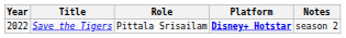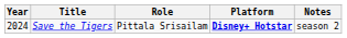Save the Tigers | Year: 2022 -> 2024
